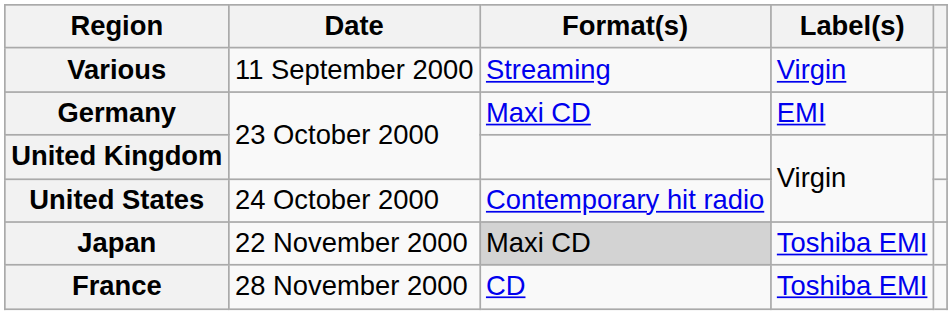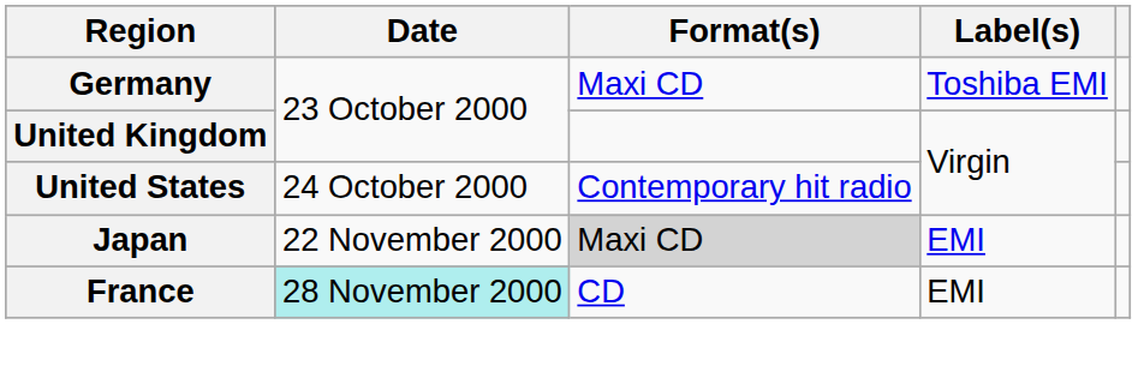- row: Various | 11 September 2000 | Streaming | Virgin
Germany | Label(s): EMI -> Toshiba EMI
Japan | Label(s): Toshiba EMI -> EMI
France | Date: no background -> paleturquoise background
France | Label(s): Toshiba EMI -> EMI
